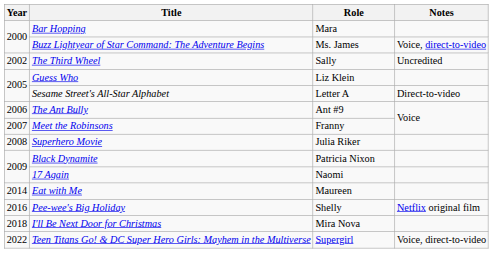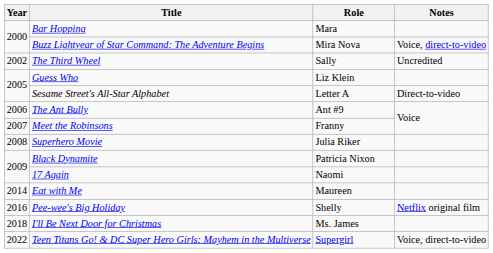Buzz Lightyear of Star Command: The Adventure Begins | Role: Ms. James -> Mira Nova
I'll Be Next Door for Christmas | Role: Mira Nova -> Ms. James
